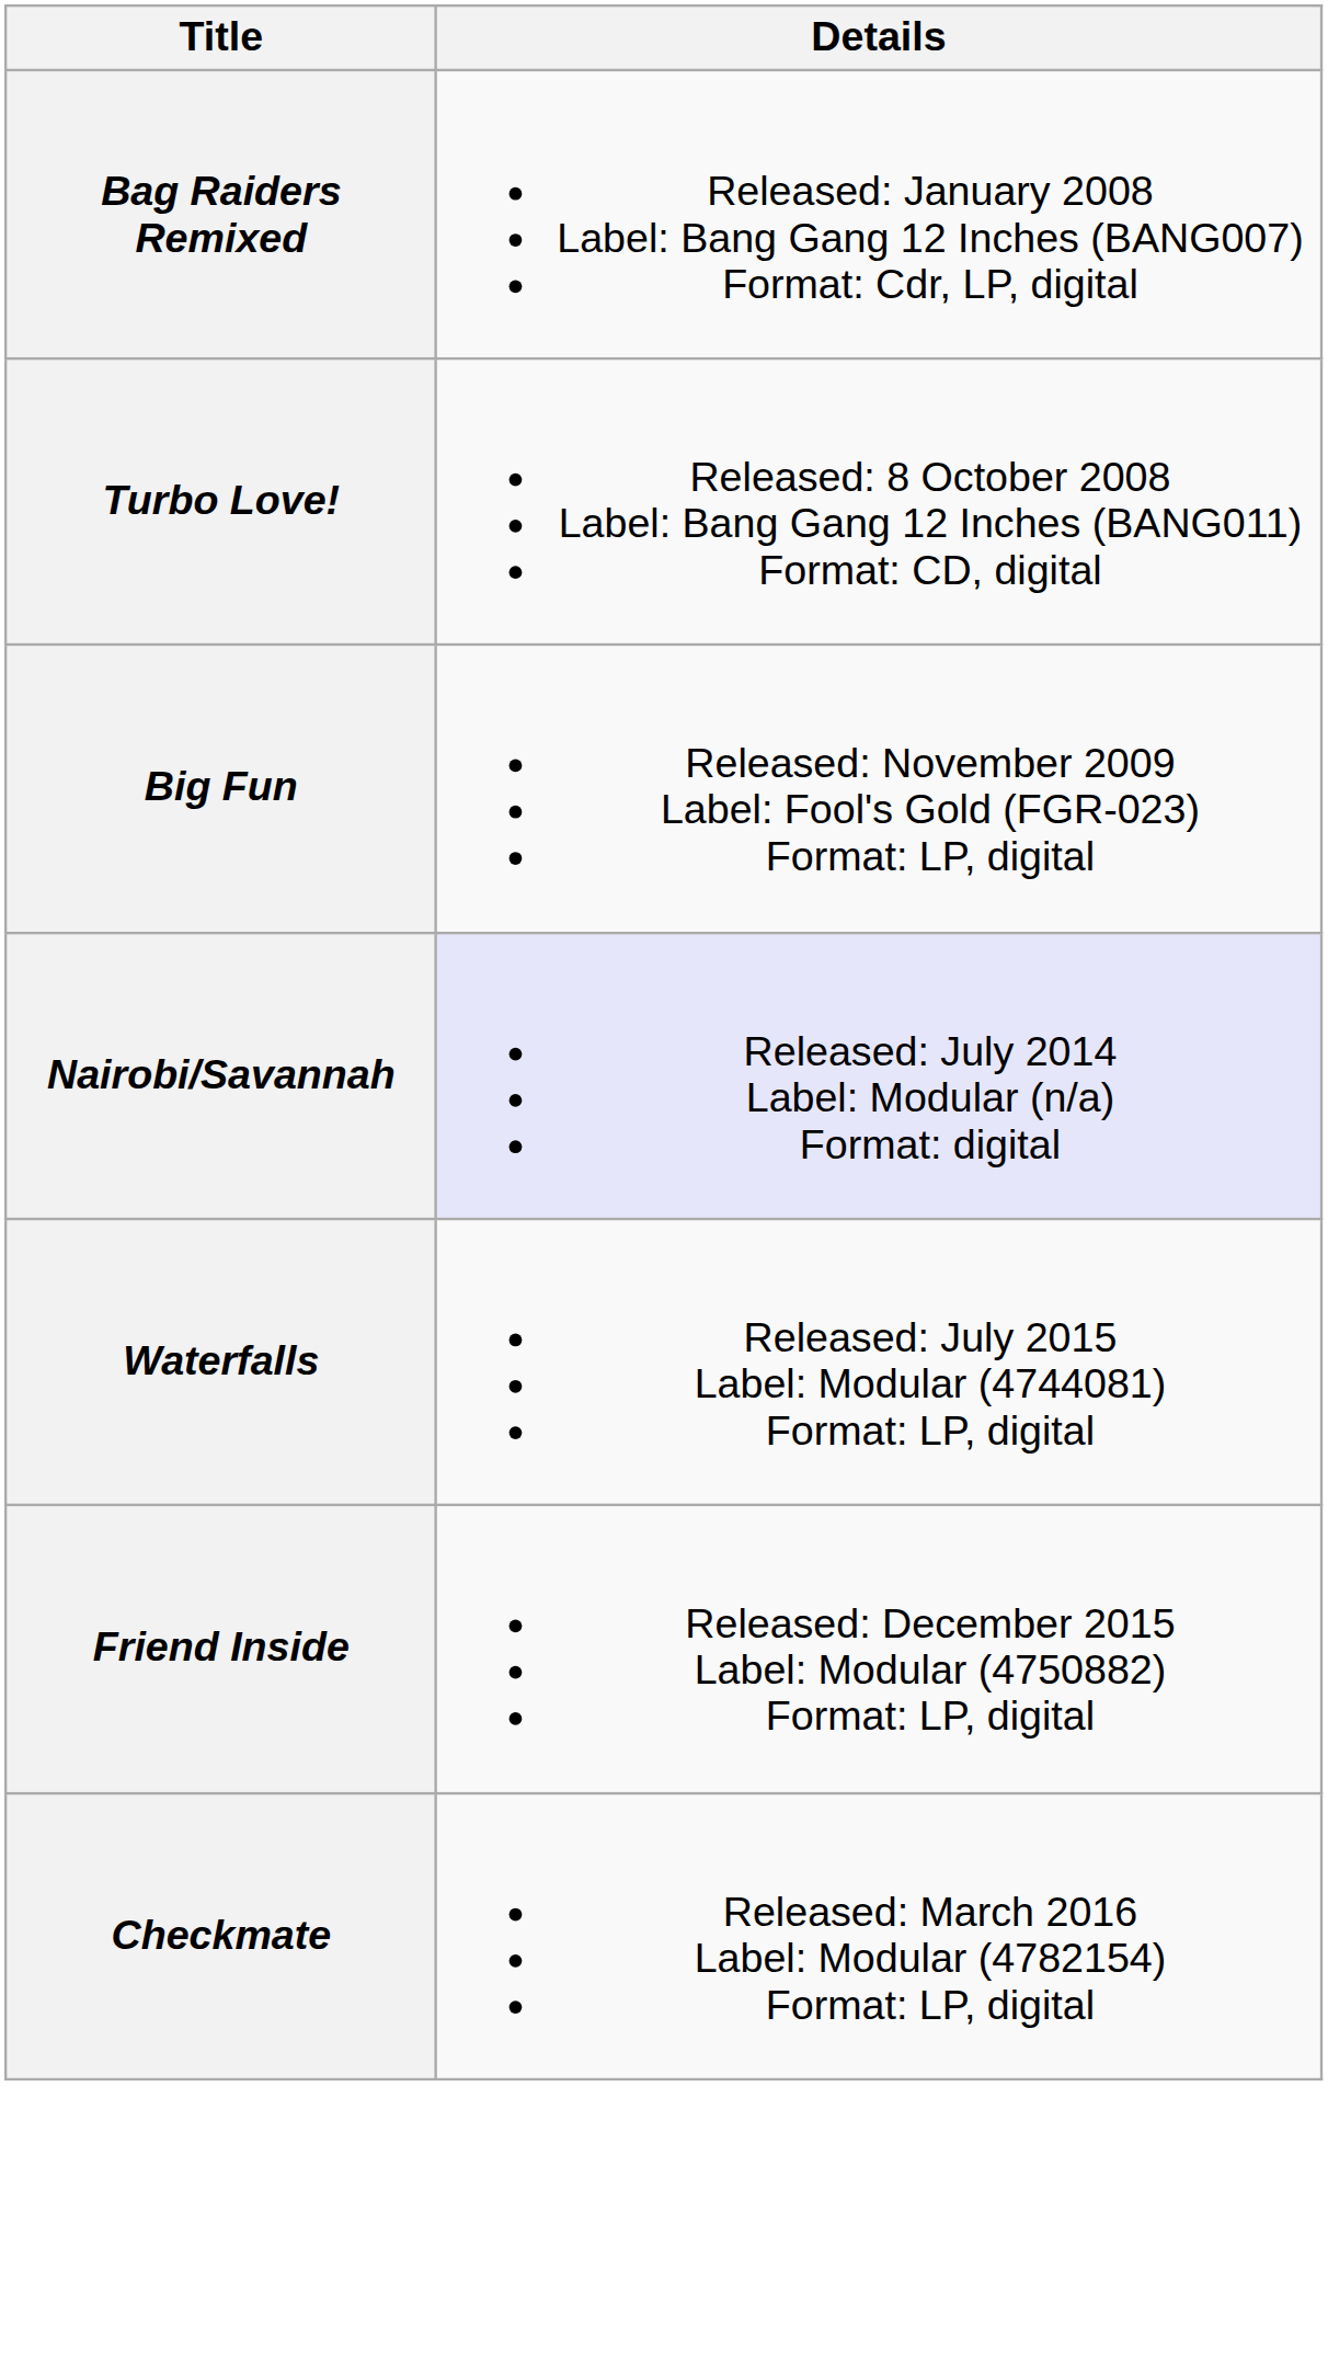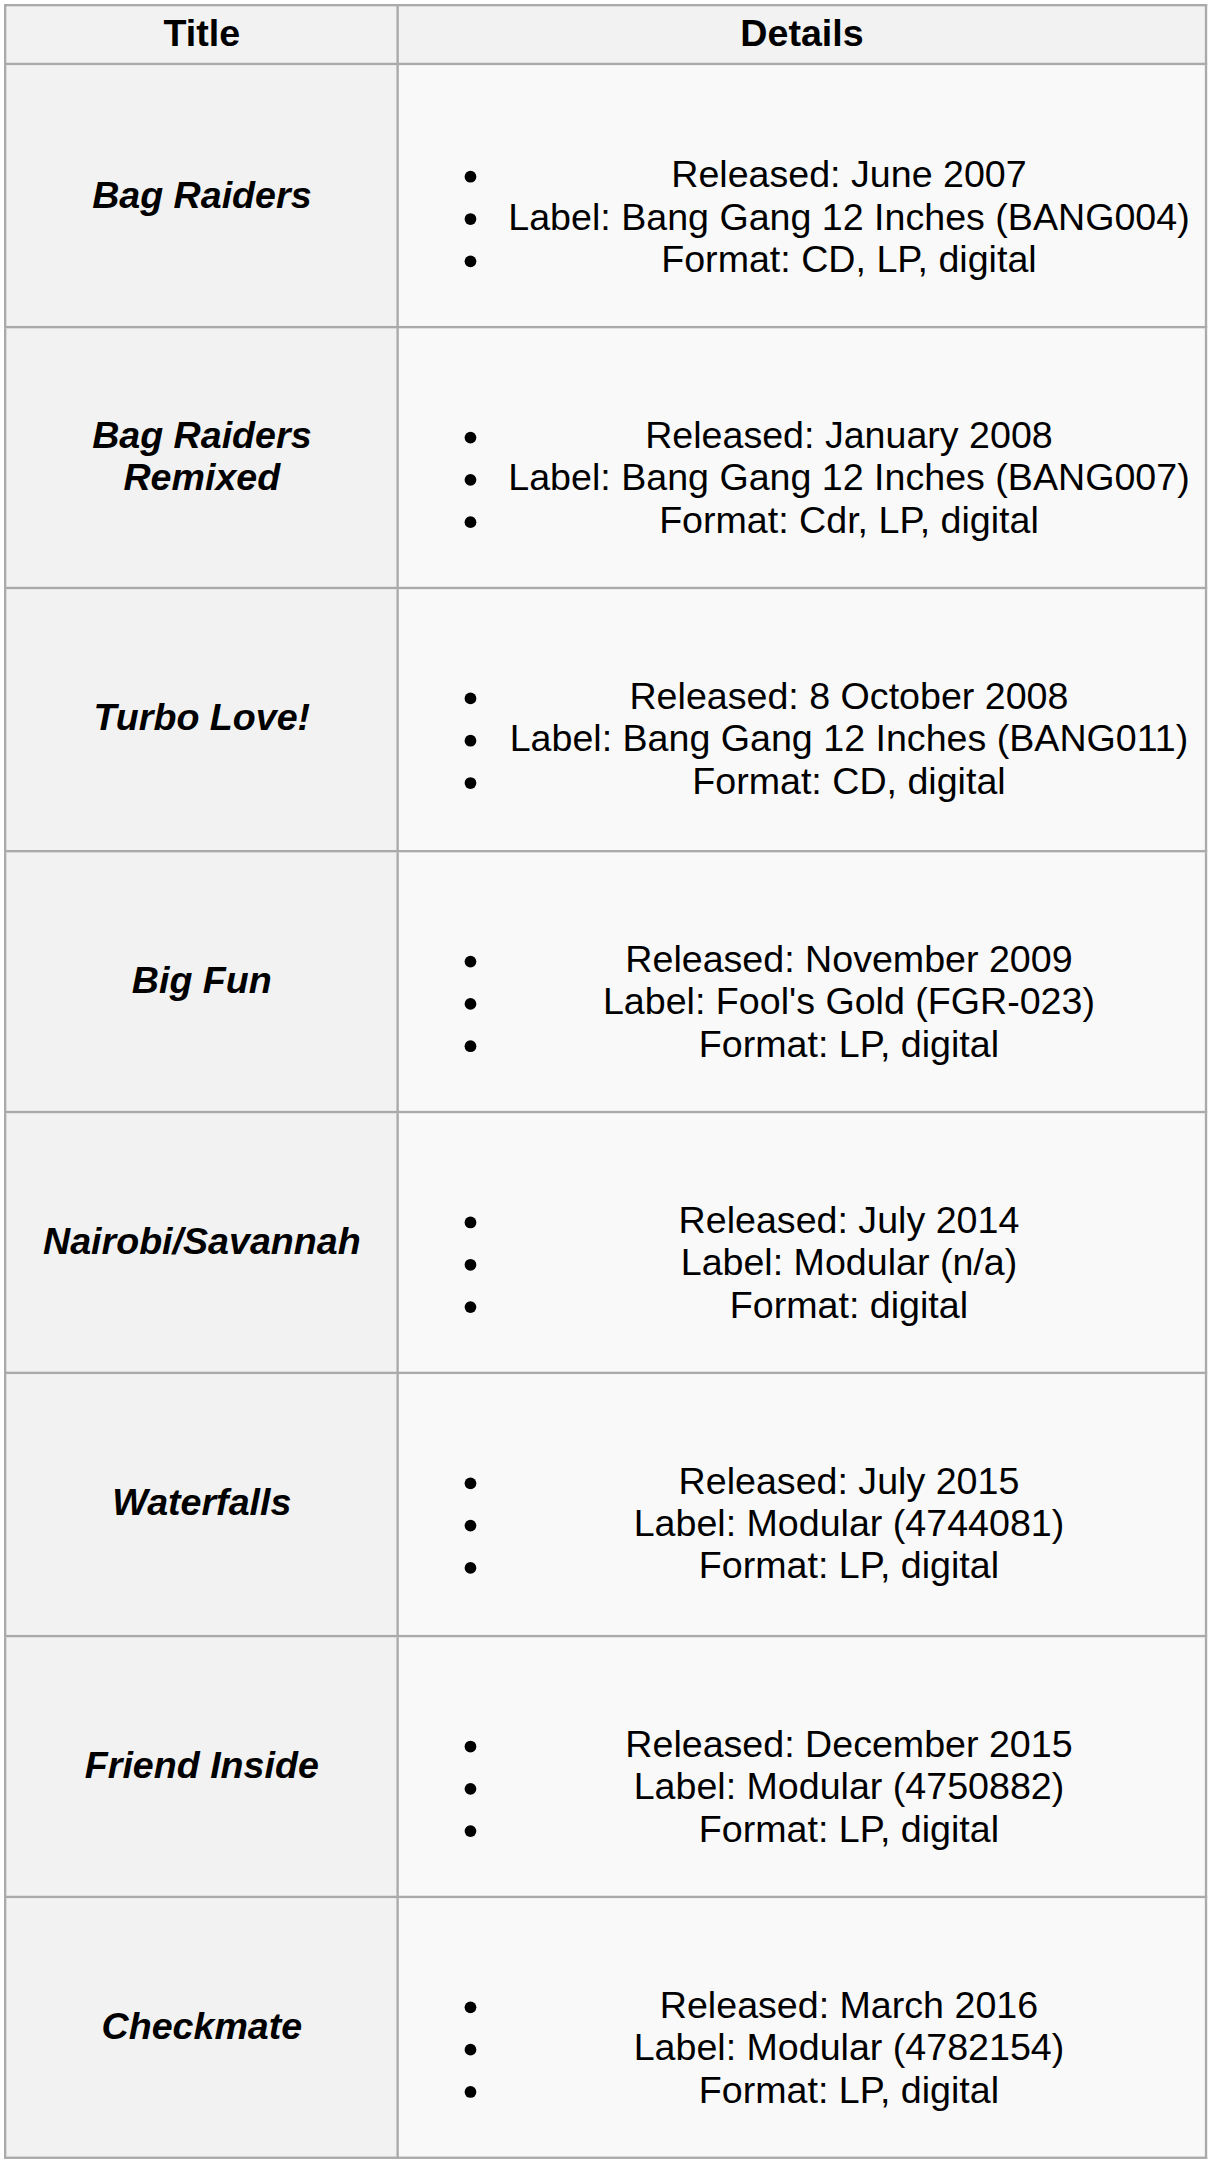+ row: Bag Raiders | Released: June 2007 Label: Bang Gang 12 Inches (BANG004) Format: CD, LP, digital
Nairobi/Savannah | Details: lavender background -> no background
